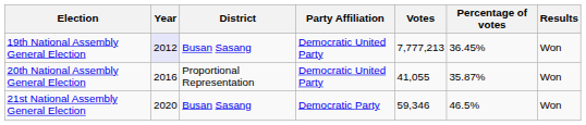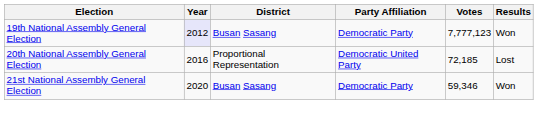- column: Percentage of votes | 36.45% | 35.87% | 46.5%
19th National Assembly General Election | Party Affiliation: Democratic United Party -> Democratic Party
19th National Assembly General Election | Votes: 7,777,213 -> 7,777,123
20th National Assembly General Election | Votes: 41,055 -> 72,185
20th National Assembly General Election | Results: Won -> Lost
